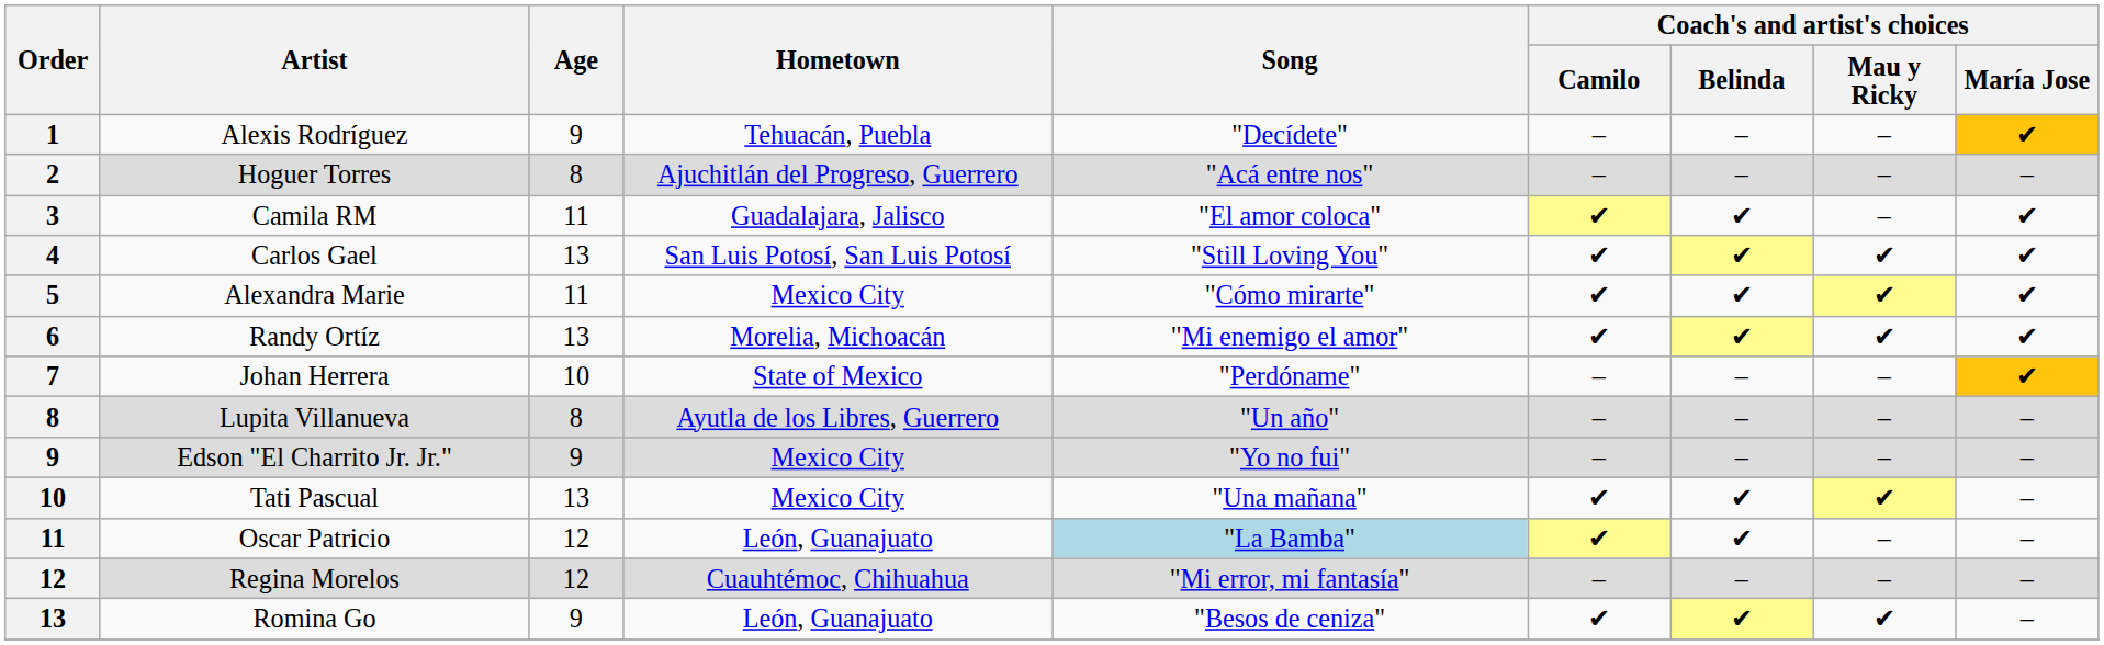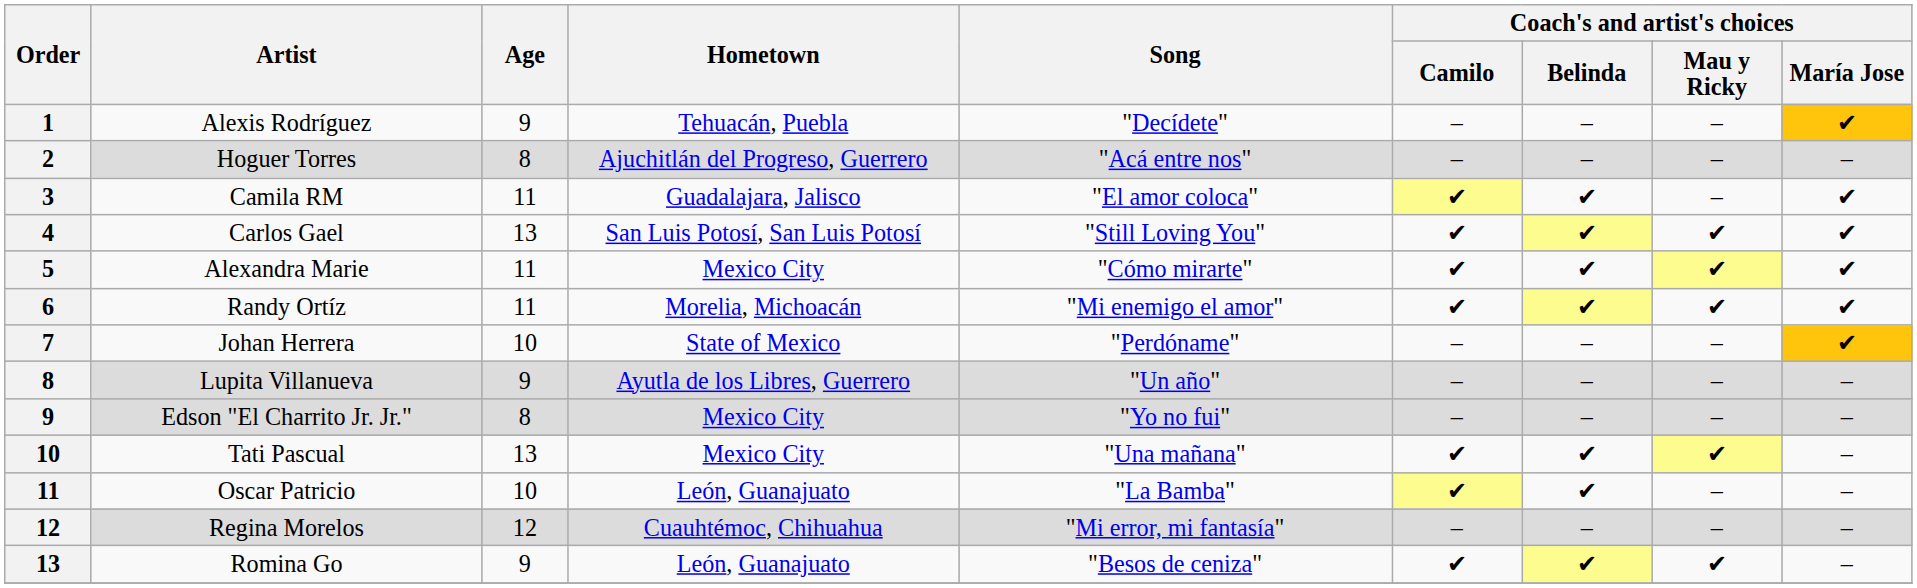Randy Ortíz | Age: 13 -> 11
Lupita Villanueva | Age: 8 -> 9
Edson "El Charrito Jr. Jr." | Age: 9 -> 8
Oscar Patricio | Age: 12 -> 10
Oscar Patricio | Song: lightblue background -> no background
